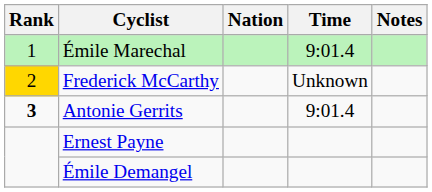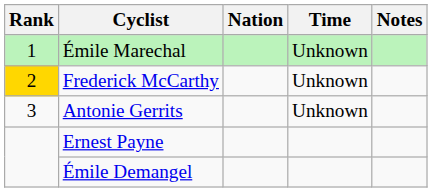Émile Marechal | Time: 9:01.4 -> Unknown
Antonie Gerrits | Rank: bold -> normal
Antonie Gerrits | Time: 9:01.4 -> Unknown
